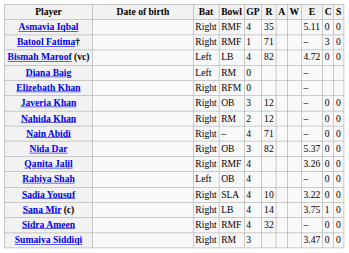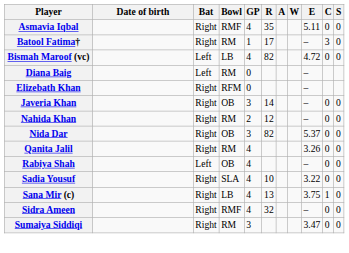Batool Fatima† | Bowl: RMF -> RM
Batool Fatima† | R: 71 -> 17
Javeria Khan | R: 12 -> 14
- row: Nain Abidi | Right | – | 4 | 71 | – | 0 | 0
Qanita Jalil | Bowl: RMF -> RM
Sana Mir (c) | R: 14 -> 13
